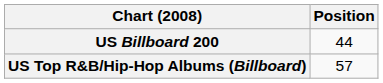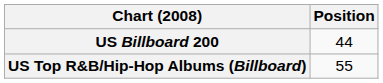US Top R&B/Hip-Hop Albums (Billboard) | Position: 57 -> 55
